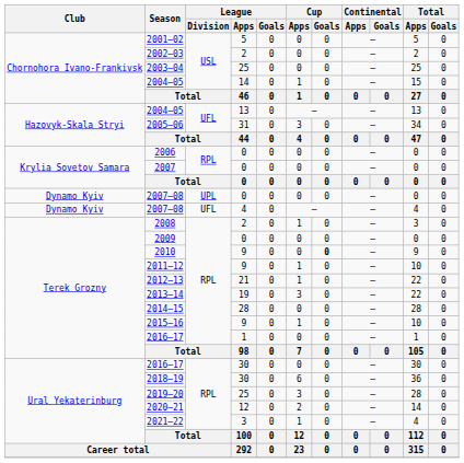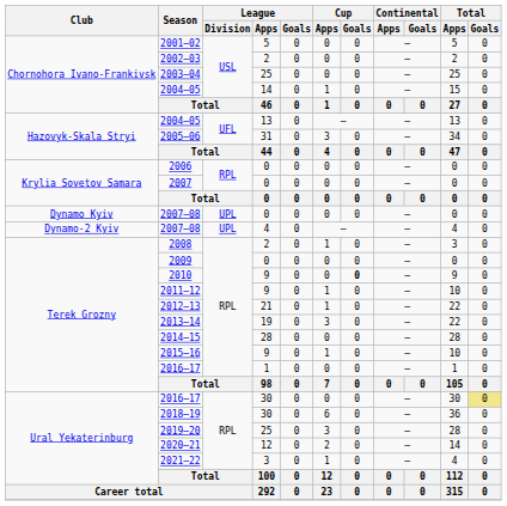2007–08 / 4 | Club: Dynamo Kyiv -> Dynamo-2 Kyiv
2007–08 / 4 | League / Division: UFL -> UPL
2016–17 / 30 | Total / Goals: no background -> khaki background
